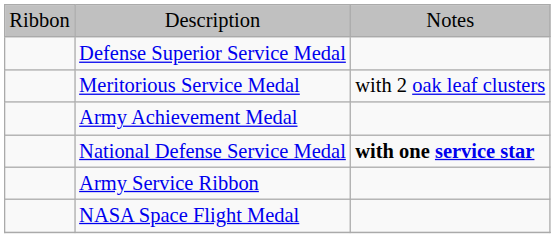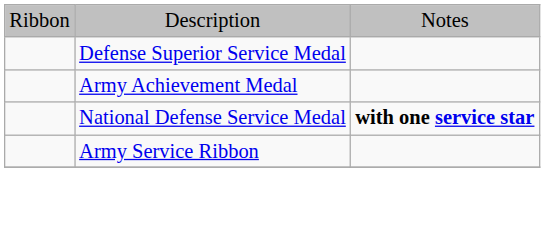- row: Meritorious Service Medal | with 2 oak leaf clusters
- row: NASA Space Flight Medal
